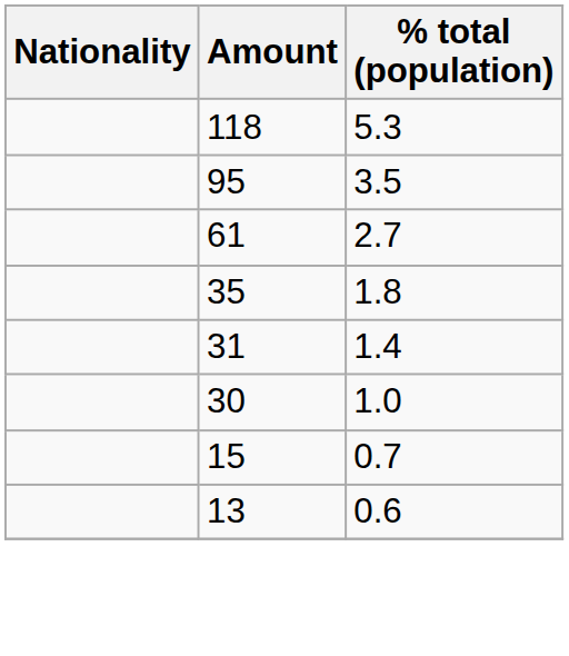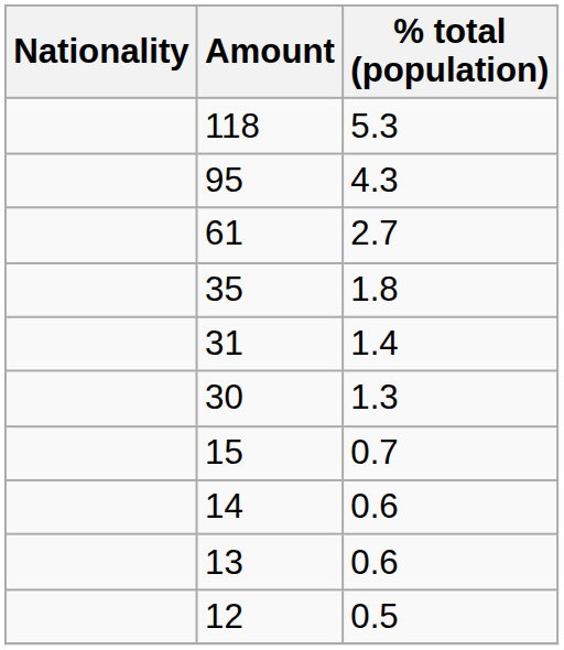95 | % total (population): 3.5 -> 4.3
30 | % total (population): 1.0 -> 1.3
+ row: 14 | 0.6
+ row: 12 | 0.5
